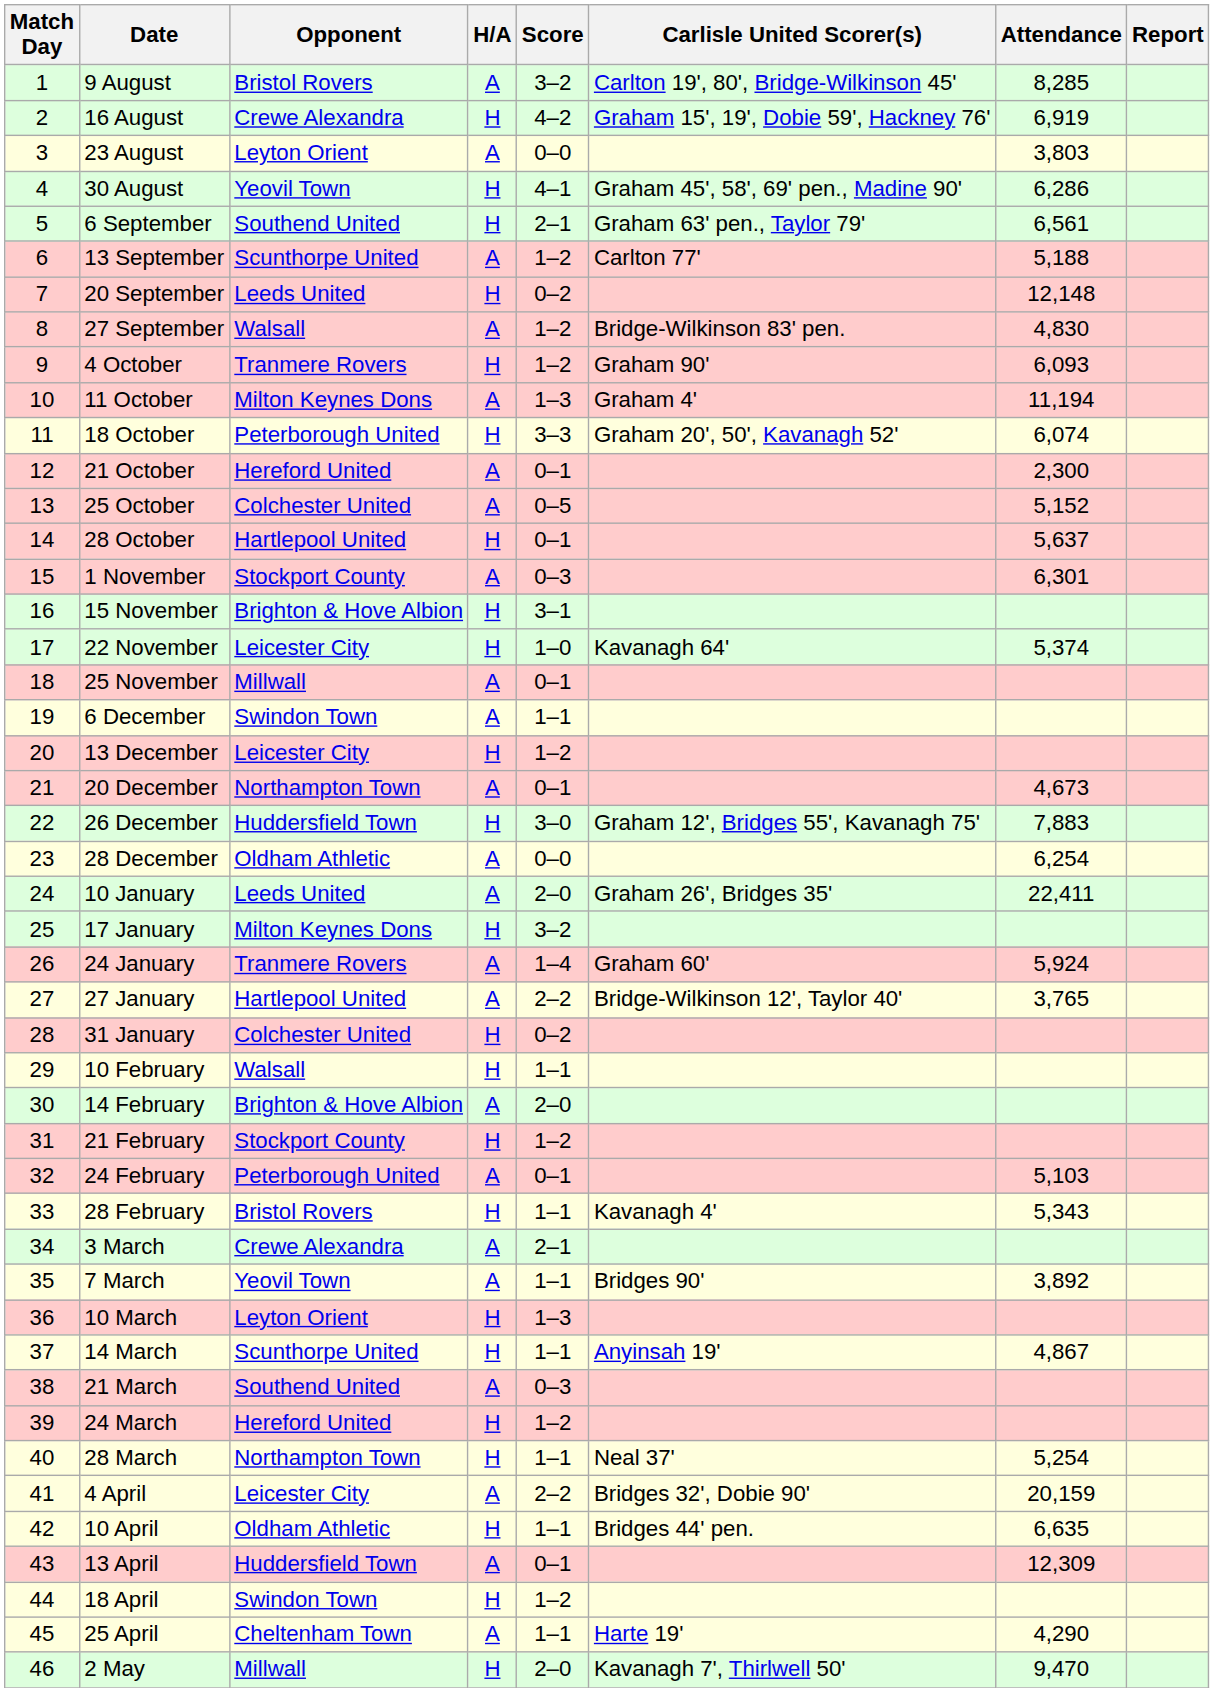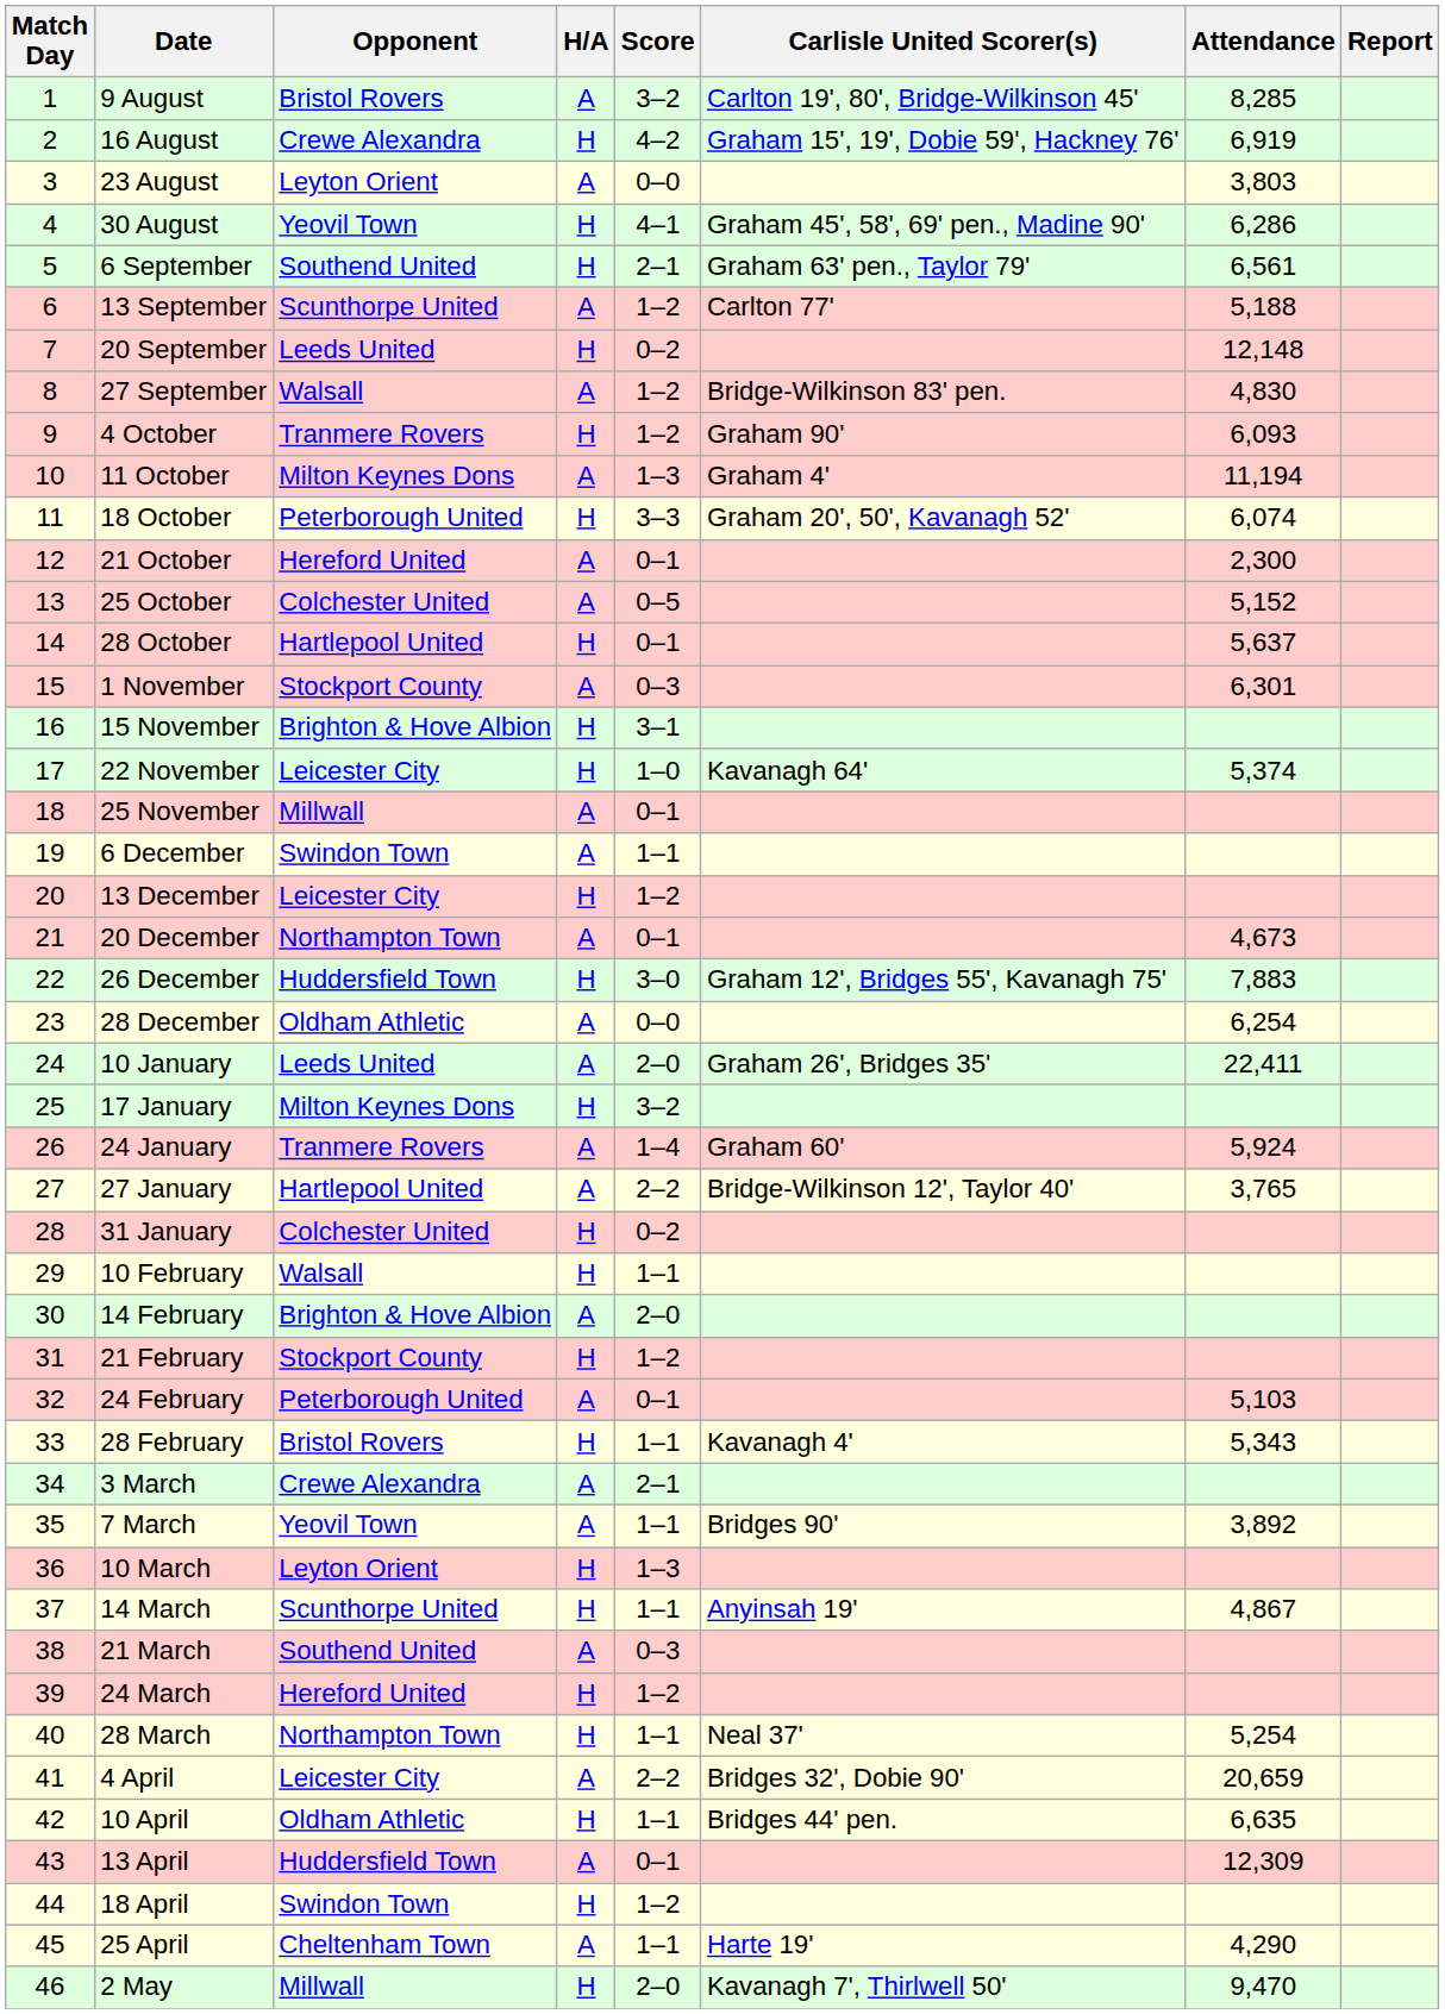4 April | Attendance: 20,159 -> 20,659
